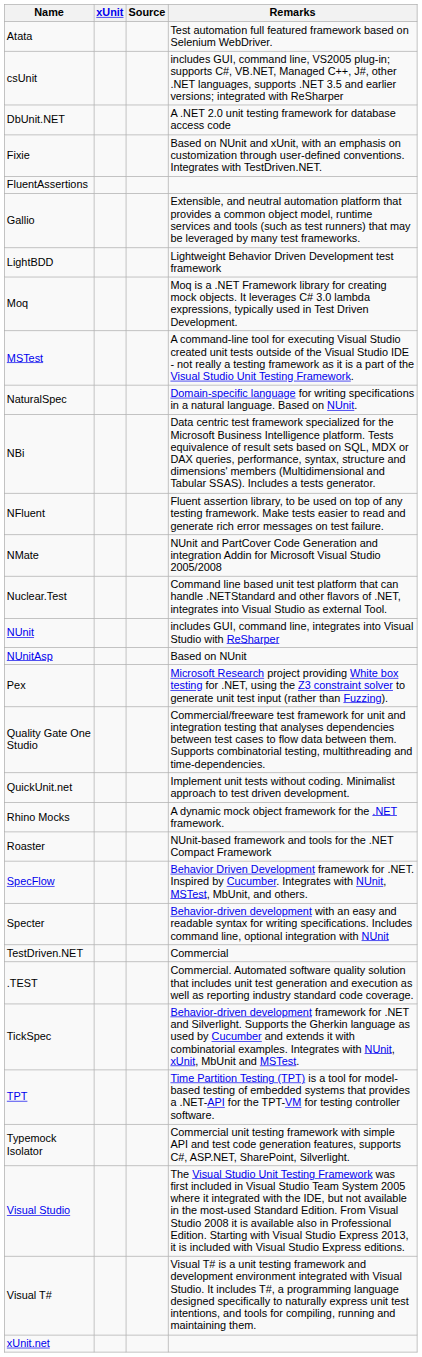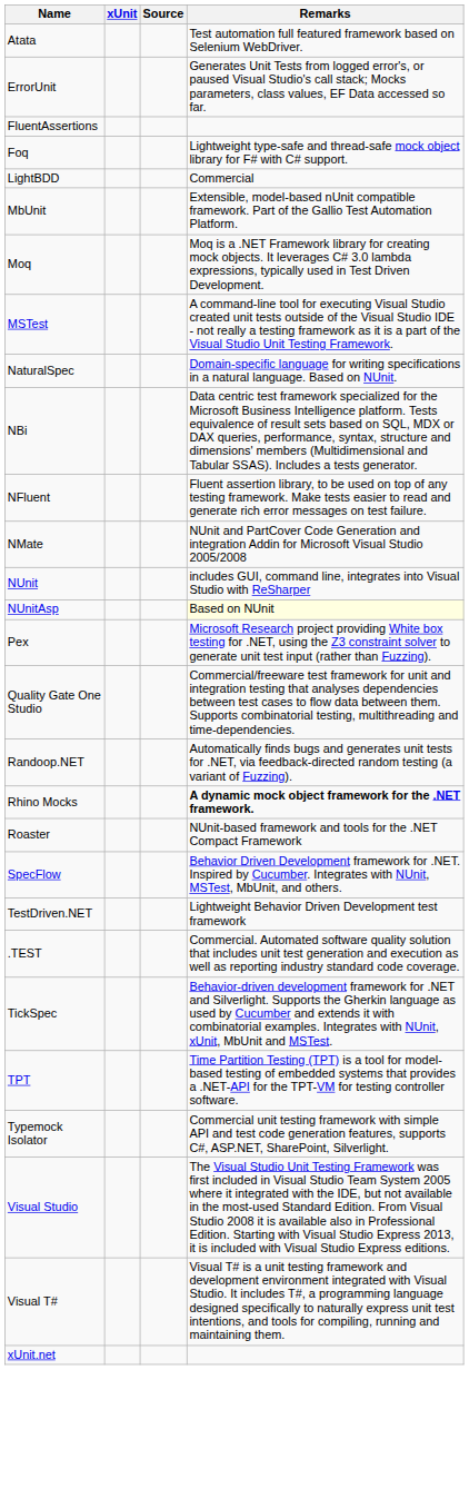- row: csUnit | includes GUI, command line, VS2005 plug-in; supports C#, VB.NET, Managed C++, J#, other .NET languages, supports .NET 3.5 and earlier versions; integrated with ReSharper
- row: DbUnit.NET | A .NET 2.0 unit testing framework for database access code
+ row: ErrorUnit | Generates Unit Tests from logged error's, or paused Visual Studio's call stack; Mocks parameters, class values, EF Data accessed so far.
- row: Fixie | Based on NUnit and xUnit, with an emphasis on customization through user-defined conventions. Integrates with TestDriven.NET.
+ row: Foq | Lightweight type-safe and thread-safe mock object library for F# with C# support.
- row: Gallio | Extensible, and neutral automation platform that provides a common object model, runtime services and tools (such as test runners) that may be leveraged by many test frameworks.
LightBDD | Remarks: Lightweight Behavior Driven Development test framework -> Commercial
+ row: MbUnit | Extensible, model-based nUnit compatible framework. Part of the Gallio Test Automation Platform.
- row: Nuclear.Test | Command line based unit test platform that can handle .NETStandard and other flavors of .NET, integrates into Visual Studio as external Tool.
NUnitAsp | Remarks: no background -> lightyellow background
- row: QuickUnit.net | Implement unit tests without coding. Minimalist approach to test driven development.
+ row: Randoop.NET | Automatically finds bugs and generates unit tests for .NET, via feedback-directed random testing (a variant of Fuzzing).
Rhino Mocks | Remarks: normal -> bold
- row: Specter | Behavior-driven development with an easy and readable syntax for writing specifications. Includes command line, optional integration with NUnit
TestDriven.NET | Remarks: Commercial -> Lightweight Behavior Driven Development test framework
